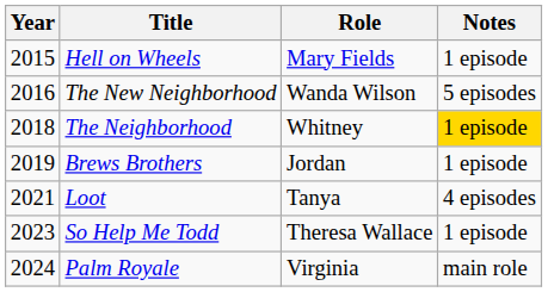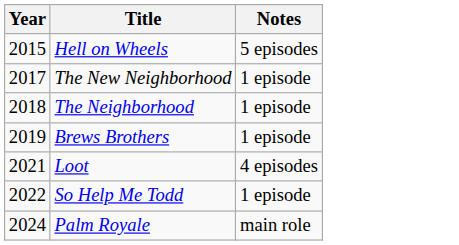- column: Role | Mary Fields | Wanda Wilson | Whitney | Jordan | Tanya | Theresa Wallace | Virginia
Hell on Wheels | Notes: 1 episode -> 5 episodes
The New Neighborhood | Year: 2016 -> 2017
The New Neighborhood | Notes: 5 episodes -> 1 episode
The Neighborhood | Notes: gold background -> no background
So Help Me Todd | Year: 2023 -> 2022
